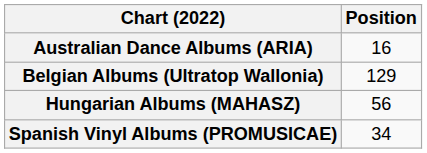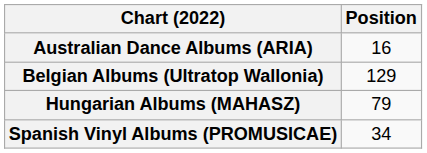Hungarian Albums (MAHASZ) | Position: 56 -> 79
